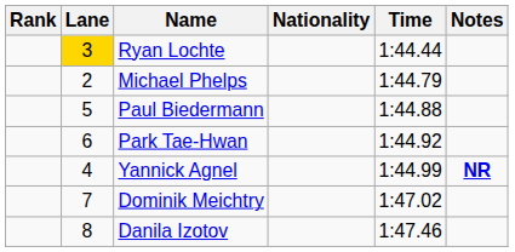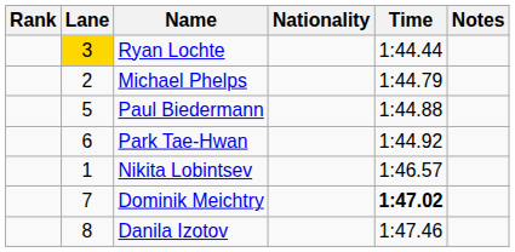- row: 4 | Yannick Agnel | 1:44.99 | NR
+ row: 1 | Nikita Lobintsev | 1:46.57
Dominik Meichtry | Time: normal -> bold
